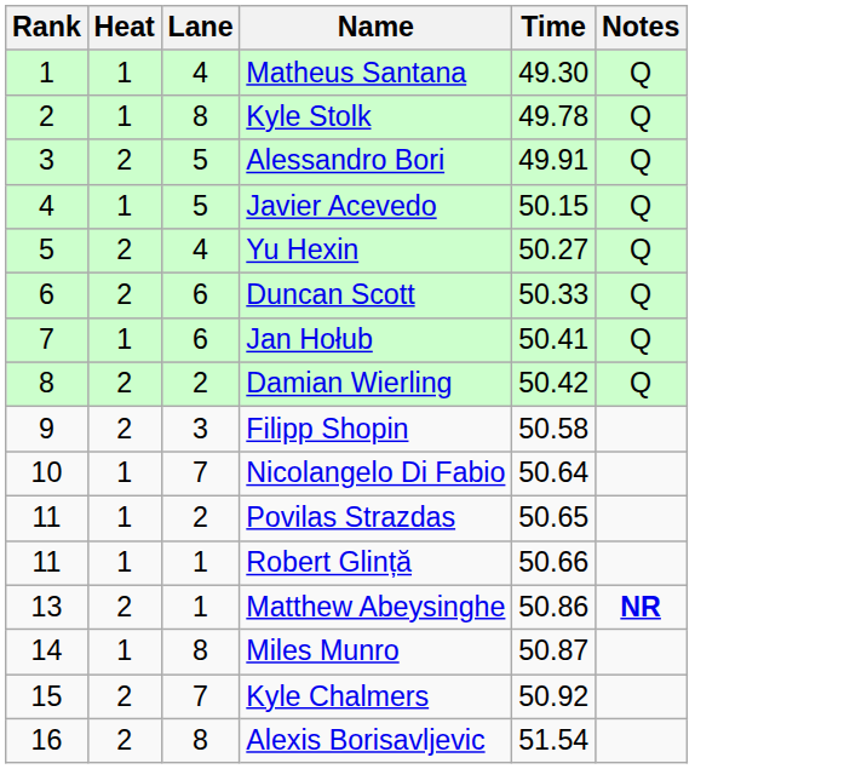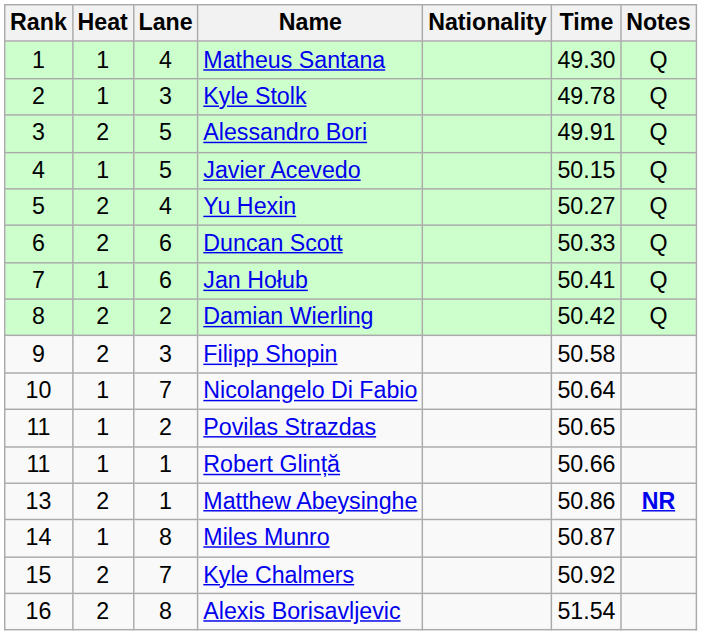+ column: Nationality
Kyle Stolk | Lane: 8 -> 3
